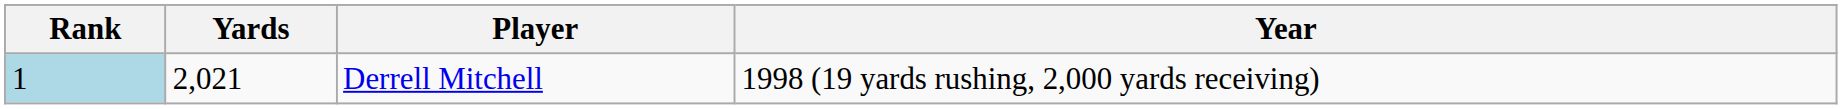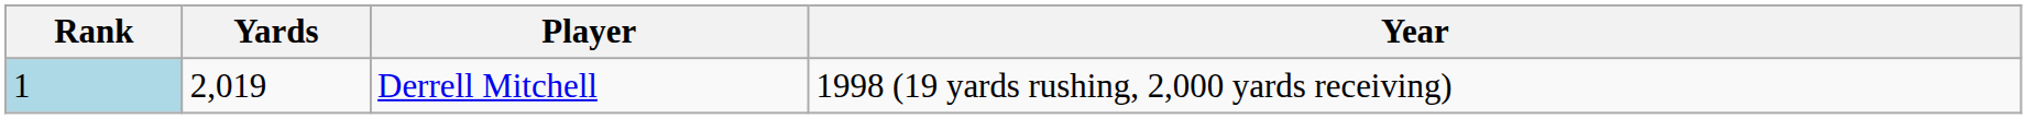Derrell Mitchell | Yards: 2,021 -> 2,019
